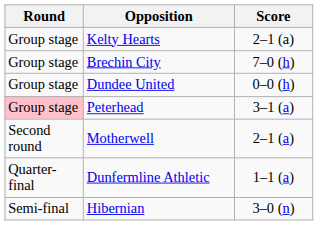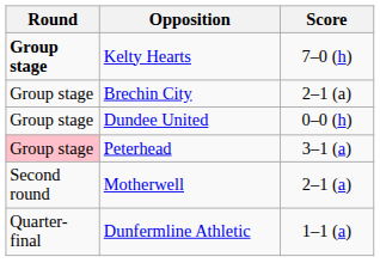Kelty Hearts | Round: normal -> bold
Kelty Hearts | Score: 2–1 (a) -> 7–0 (h)
Brechin City | Score: 7–0 (h) -> 2–1 (a)
- row: Semi-final | Hibernian | 3–0 (n)
